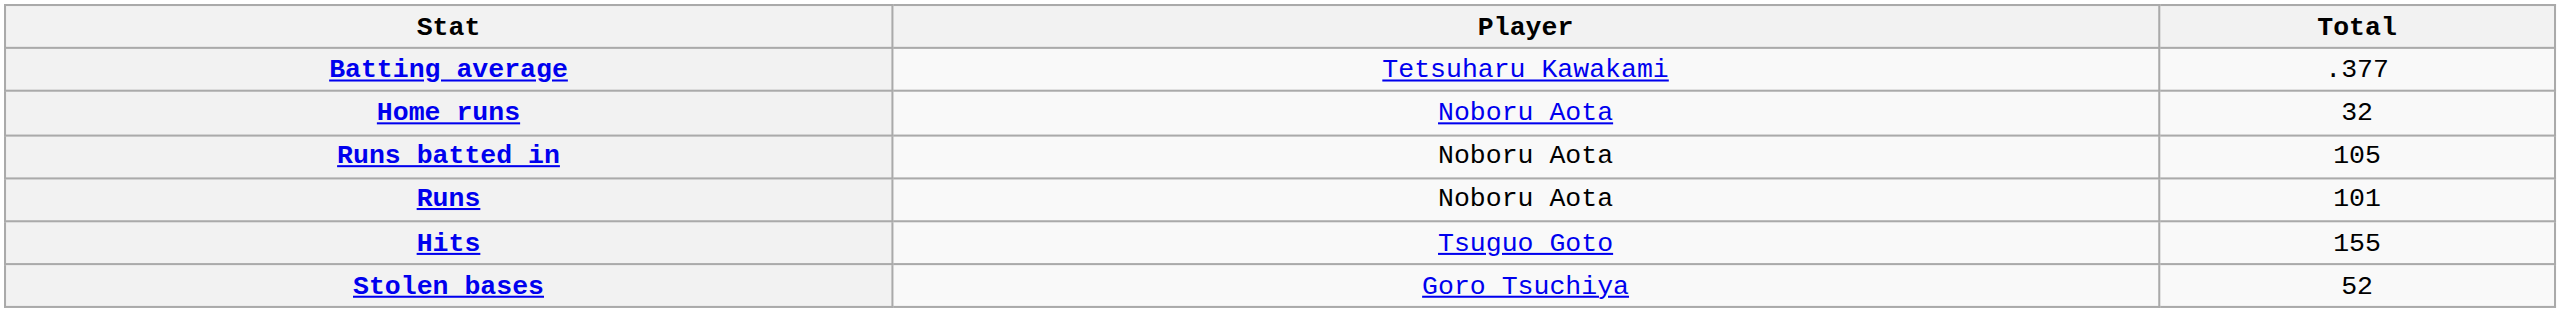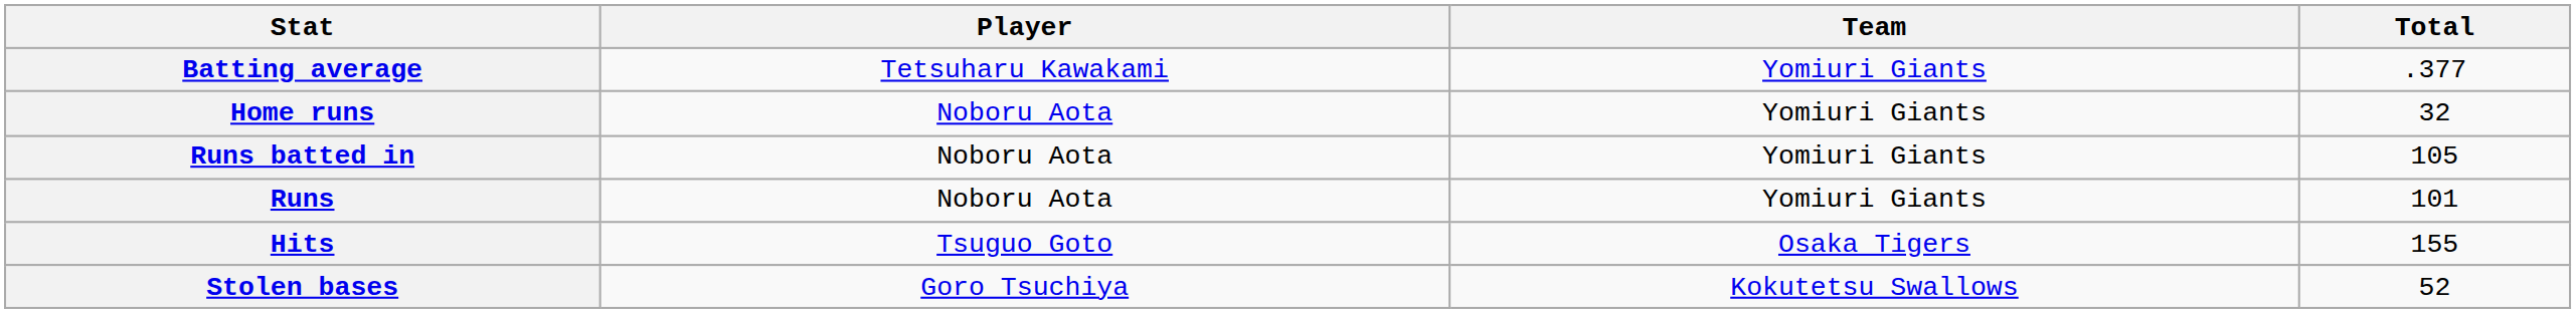+ column: Team | Yomiuri Giants | Yomiuri Giants | Yomiuri Giants | Yomiuri Giants | Osaka Tigers | Kokutetsu Swallows
